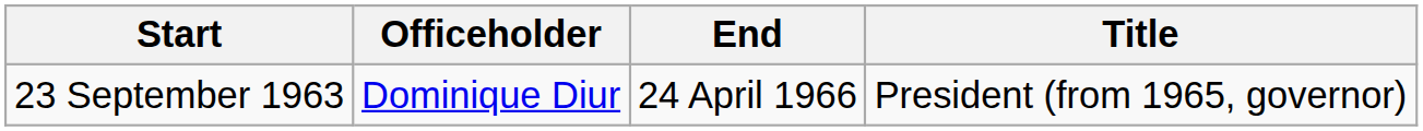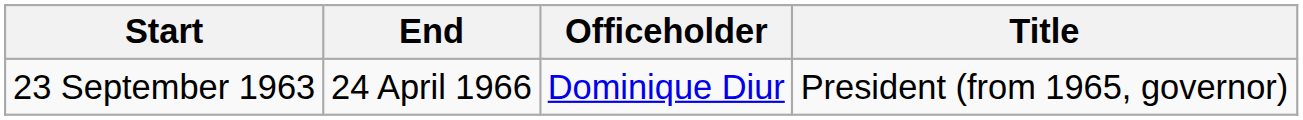columns swapped: End <-> Officeholder
